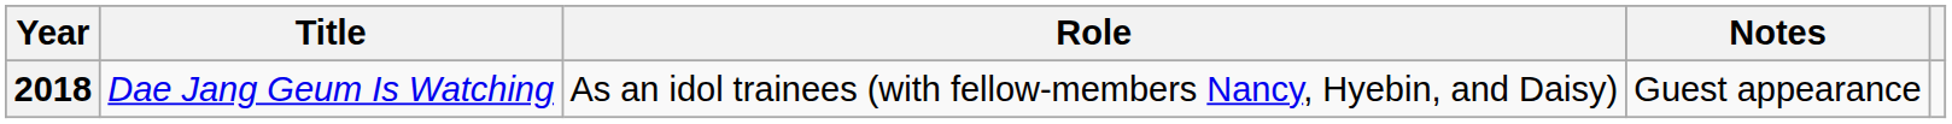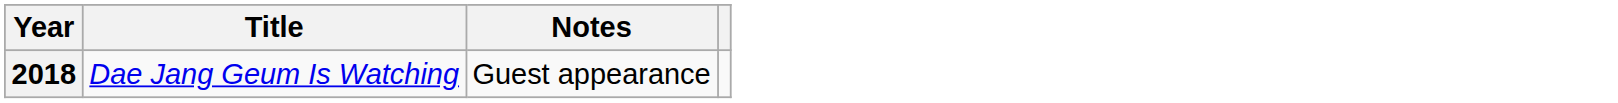- column: Role | As an idol trainees (with fellow-members Nancy, Hyebin, and Daisy)
